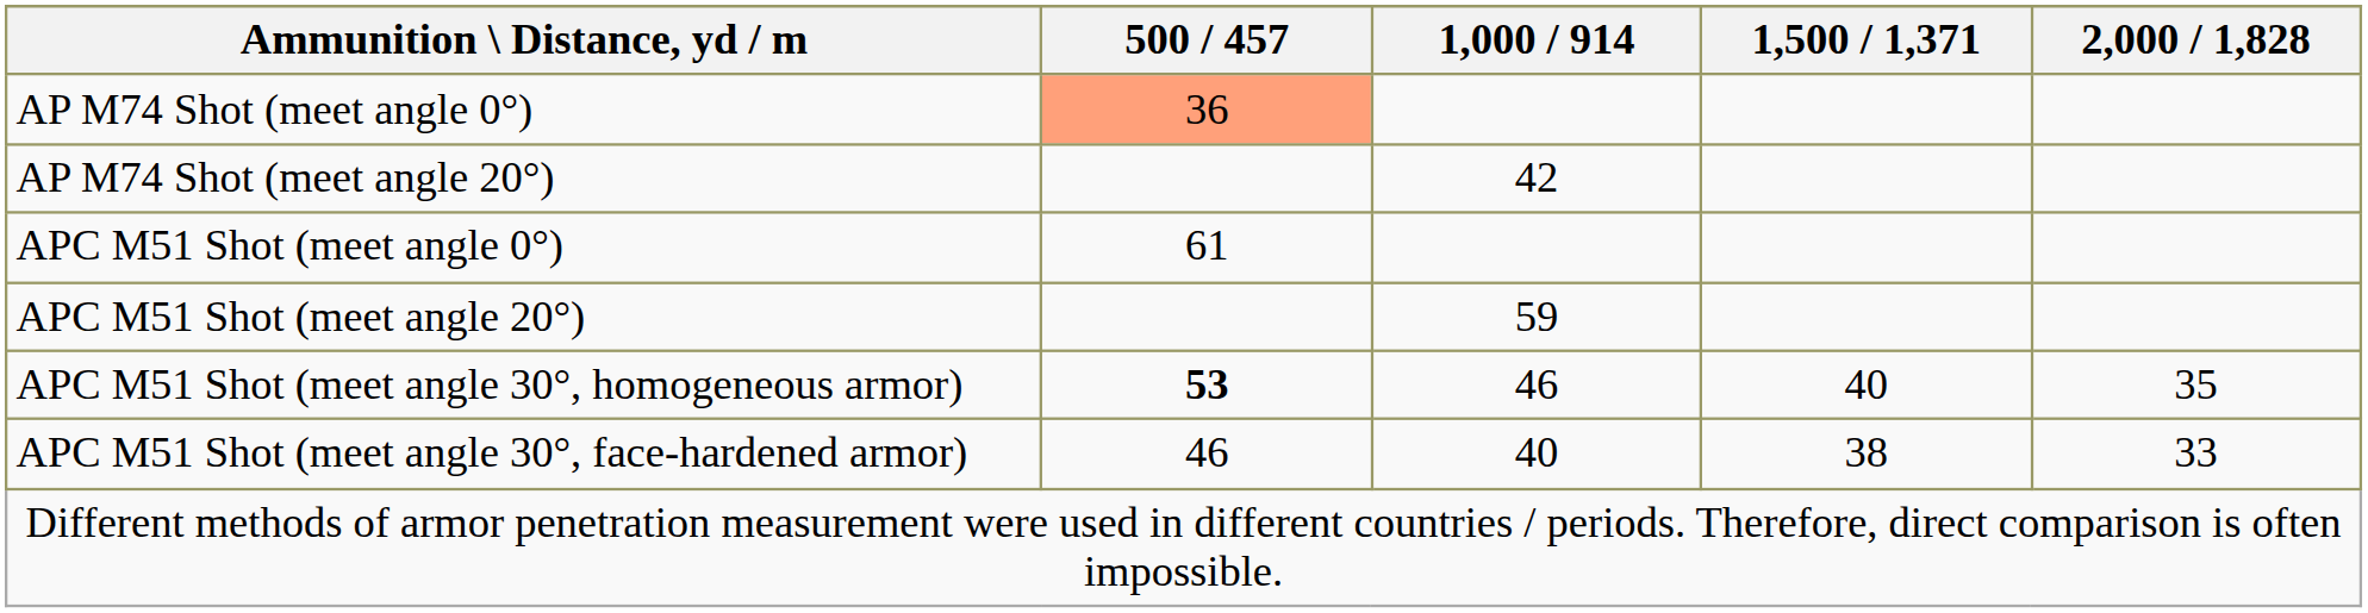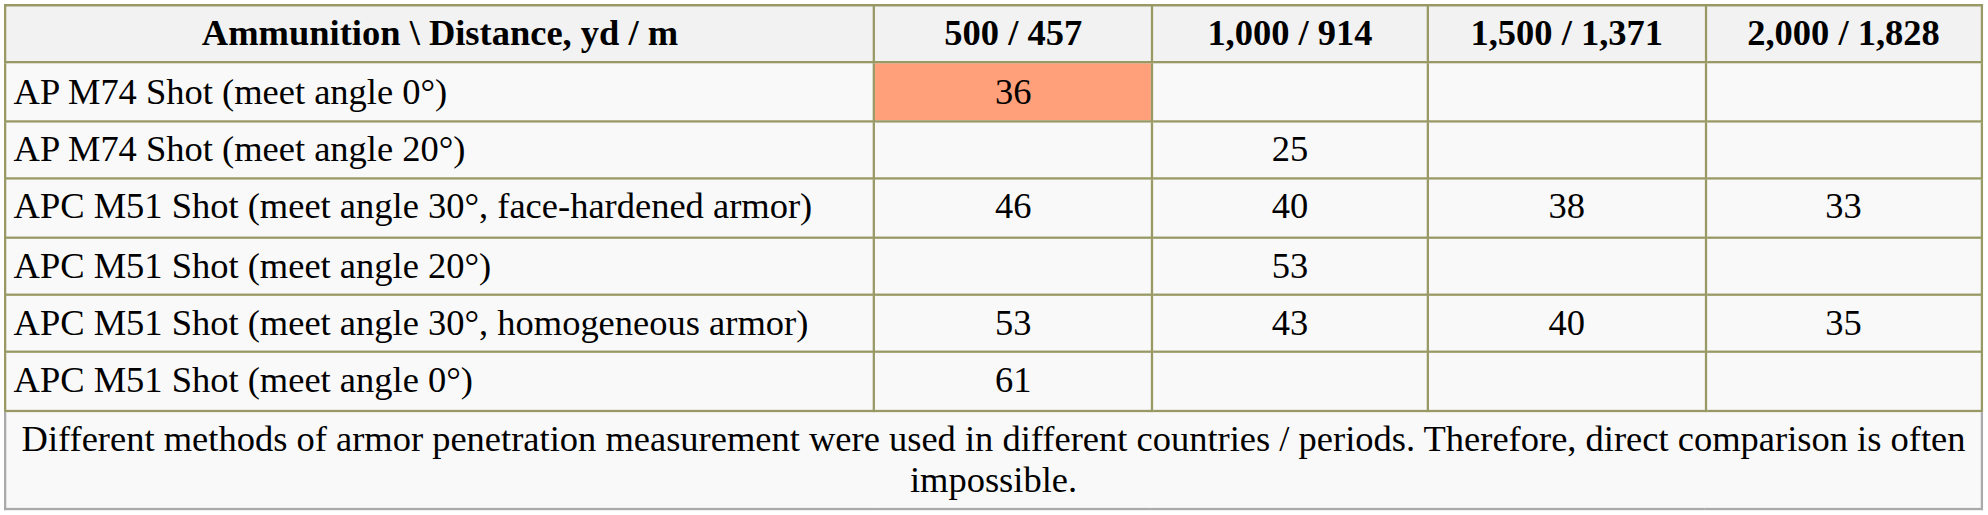AP M74 Shot (meet angle 20°) | 1,000 / 914: 42 -> 25
rows swapped: APC M51 Shot (meet angle 0°) <-> APC M51 Shot (meet angle 30°, face-hardened armor)
APC M51 Shot (meet angle 20°) | 1,000 / 914: 59 -> 53
APC M51 Shot (meet angle 30°, homogeneous armor) | 500 / 457: bold -> normal
APC M51 Shot (meet angle 30°, homogeneous armor) | 1,000 / 914: 46 -> 43
